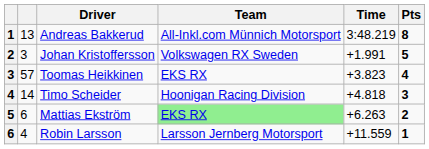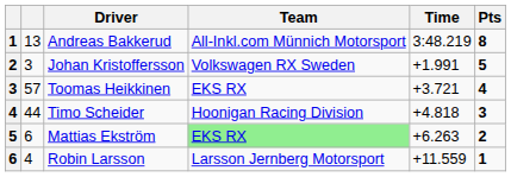Toomas Heikkinen | Time: +3.823 -> +3.721
Timo Scheider | column 2: 14 -> 44
